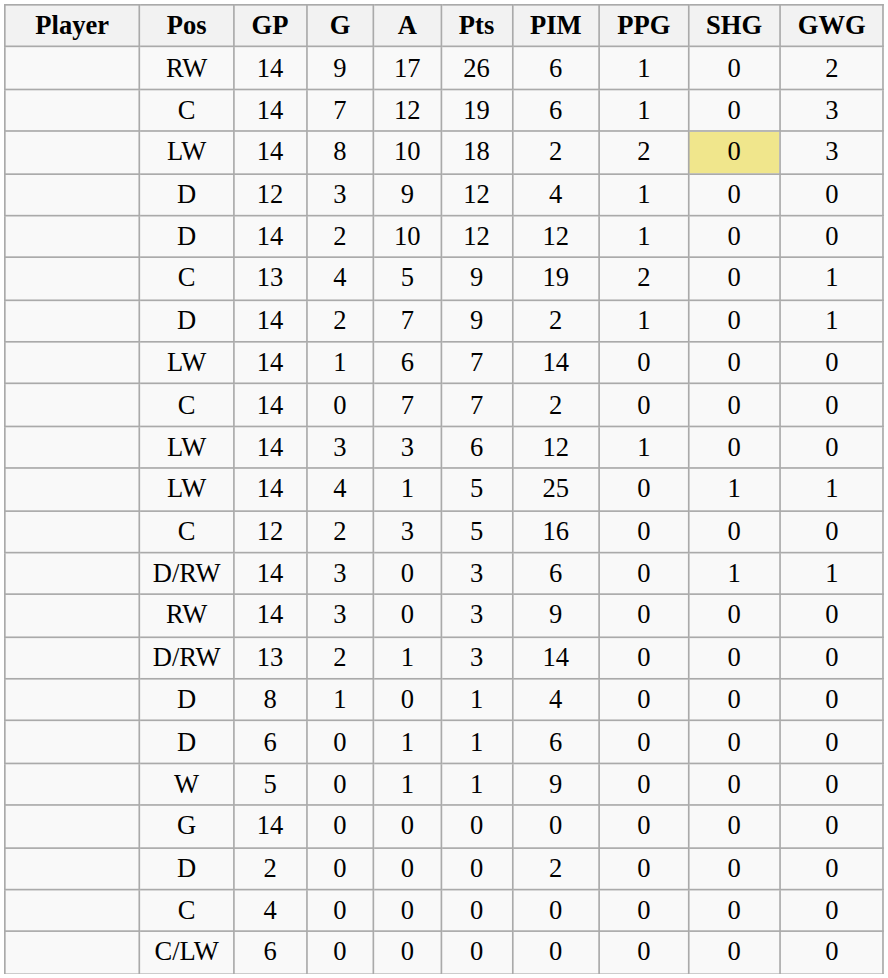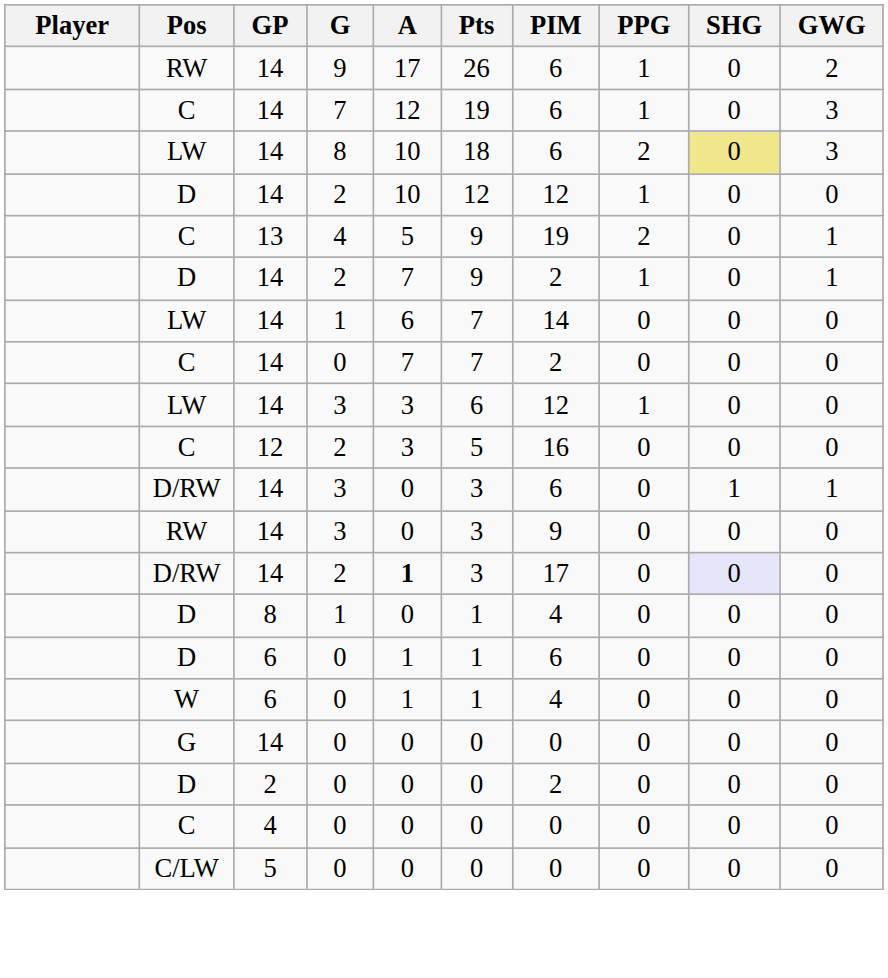LW / 8 | PIM: 2 -> 6
- row: D | 12 | 3 | 9 | 12 | 4 | 1 | 0 | 0
- row: LW | 14 | 4 | 1 | 5 | 25 | 0 | 1 | 1
D/RW / 2 | GP: 13 -> 14
D/RW / 2 | A: normal -> bold
D/RW / 2 | PIM: 14 -> 17
D/RW / 2 | SHG: no background -> lavender background
W | GP: 5 -> 6
W | PIM: 9 -> 4
C/LW | GP: 6 -> 5
